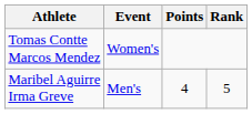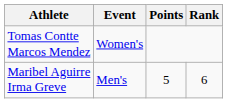Maribel Aguirre Irma Greve | Points: 4 -> 5
Maribel Aguirre Irma Greve | Rank: 5 -> 6
